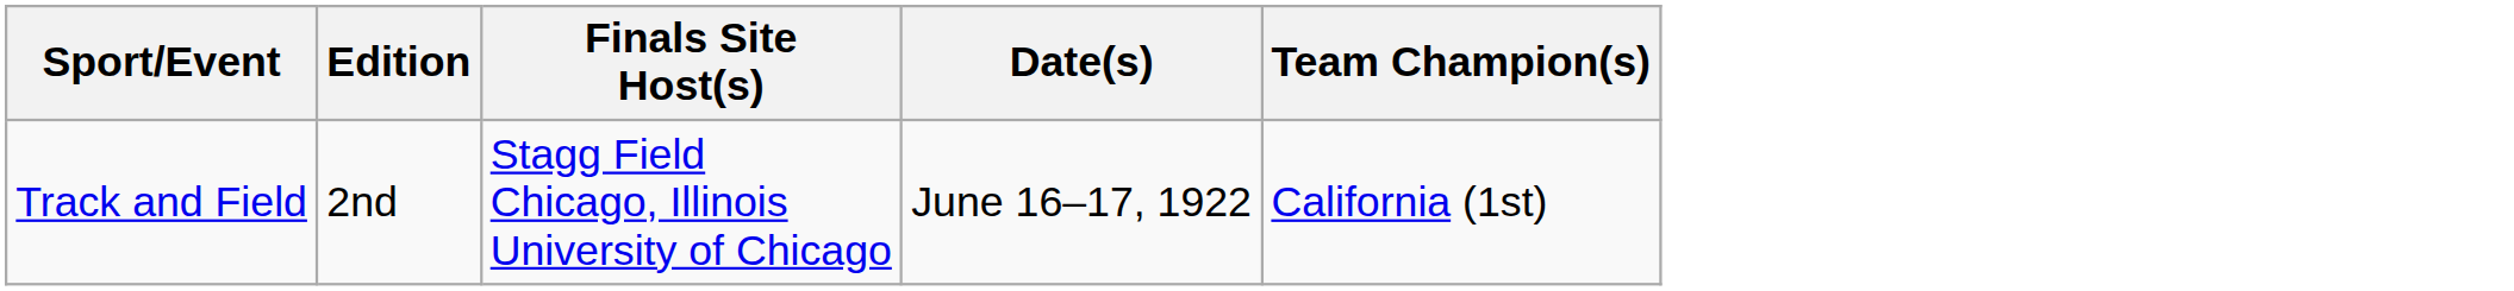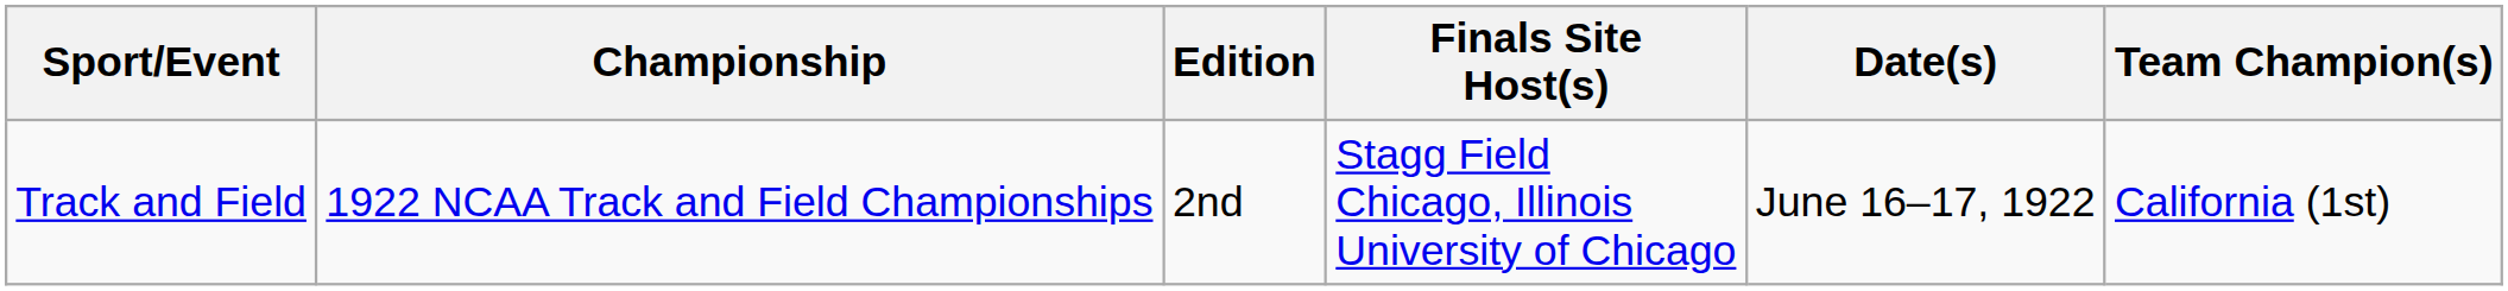+ column: Championship | 1922 NCAA Track and Field Championships
